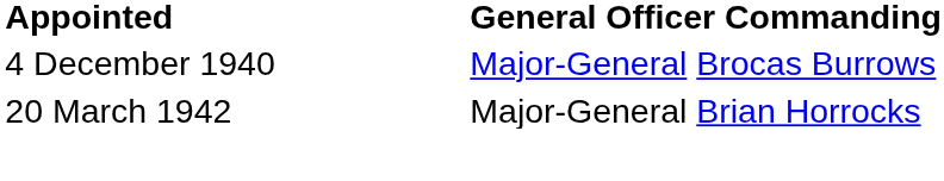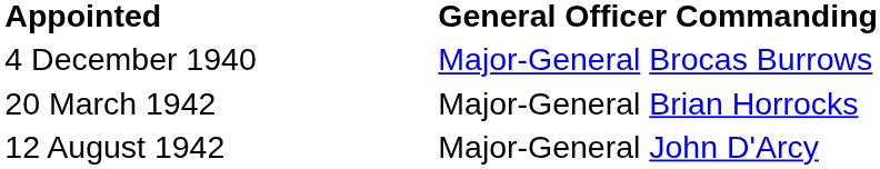+ row: 12 August 1942 | Major-General John D'Arcy
